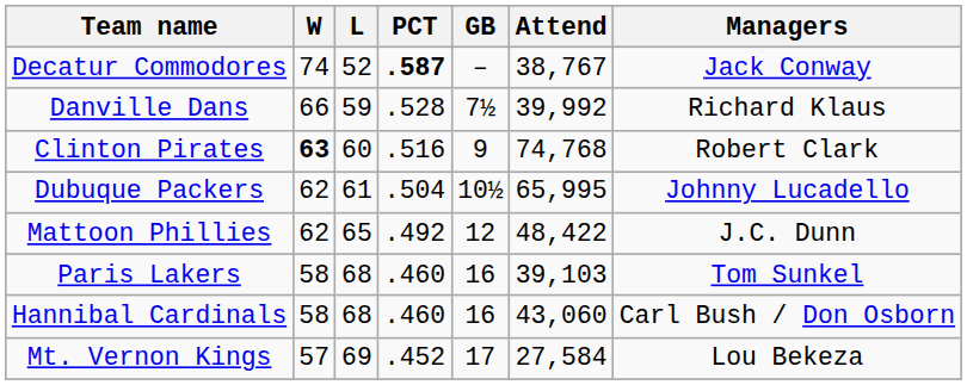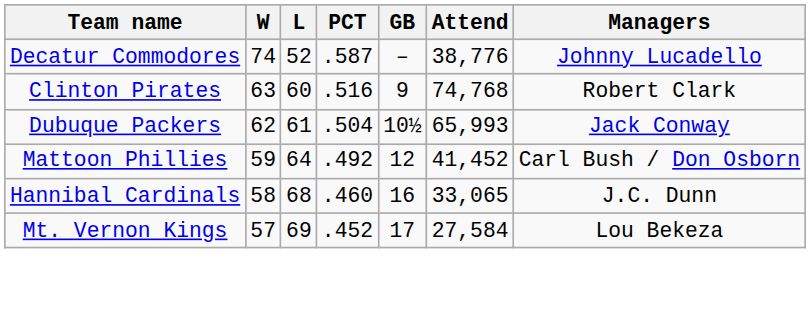Decatur Commodores | PCT: bold -> normal
Decatur Commodores | Attend: 38,767 -> 38,776
Decatur Commodores | Managers: Jack Conway -> Johnny Lucadello
- row: Danville Dans | 66 | 59 | .528 | 7½ | 39,992 | Richard Klaus
Clinton Pirates | W: bold -> normal
Dubuque Packers | Attend: 65,995 -> 65,993
Dubuque Packers | Managers: Johnny Lucadello -> Jack Conway
Mattoon Phillies | W: 62 -> 59
Mattoon Phillies | L: 65 -> 64
Mattoon Phillies | Attend: 48,422 -> 41,452
Mattoon Phillies | Managers: J.C. Dunn -> Carl Bush / Don Osborn
- row: Paris Lakers | 58 | 68 | .460 | 16 | 39,103 | Tom Sunkel
Hannibal Cardinals | Attend: 43,060 -> 33,065
Hannibal Cardinals | Managers: Carl Bush / Don Osborn -> J.C. Dunn
